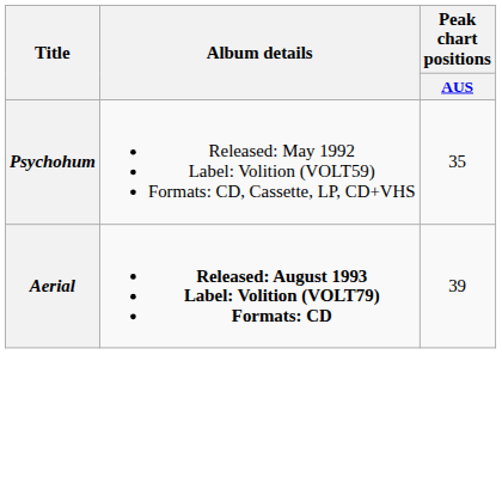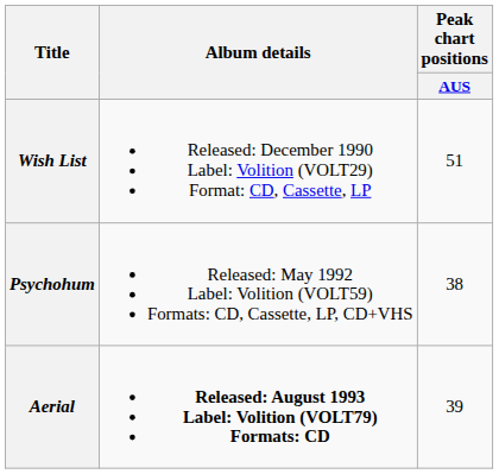+ row: Wish List | Released: December 1990 Label: Volition (VOLT29) Format: CD, Cassette, LP | 51
Psychohum | Peak chart positions / AUS: 35 -> 38
